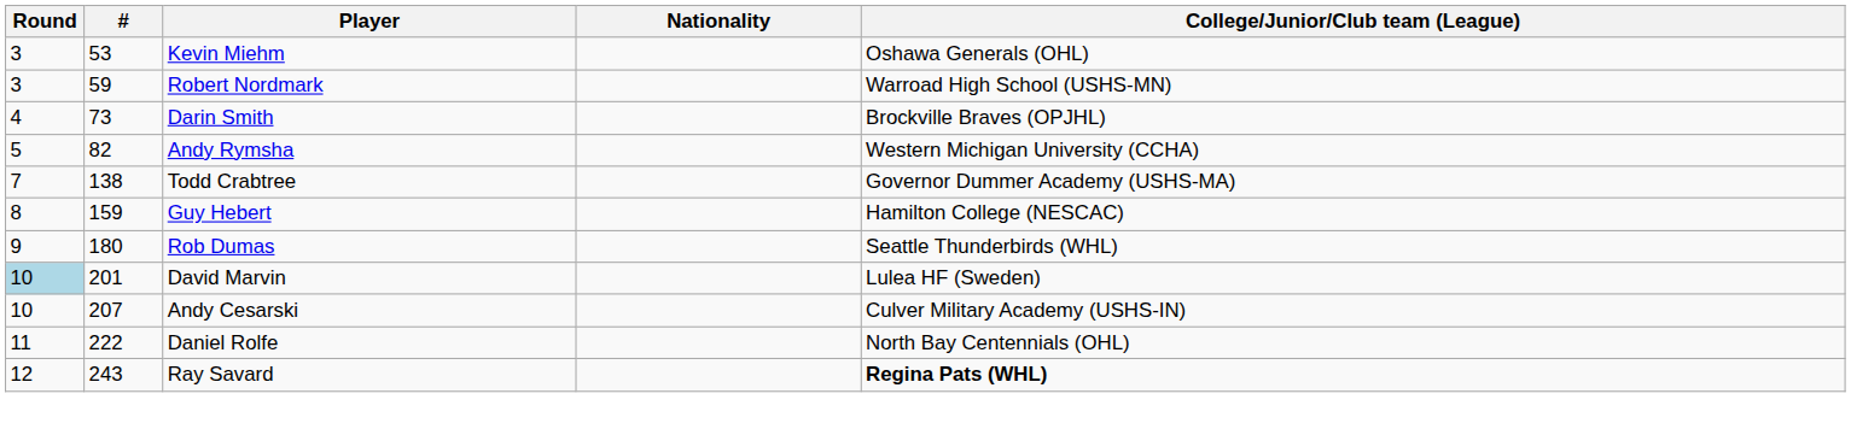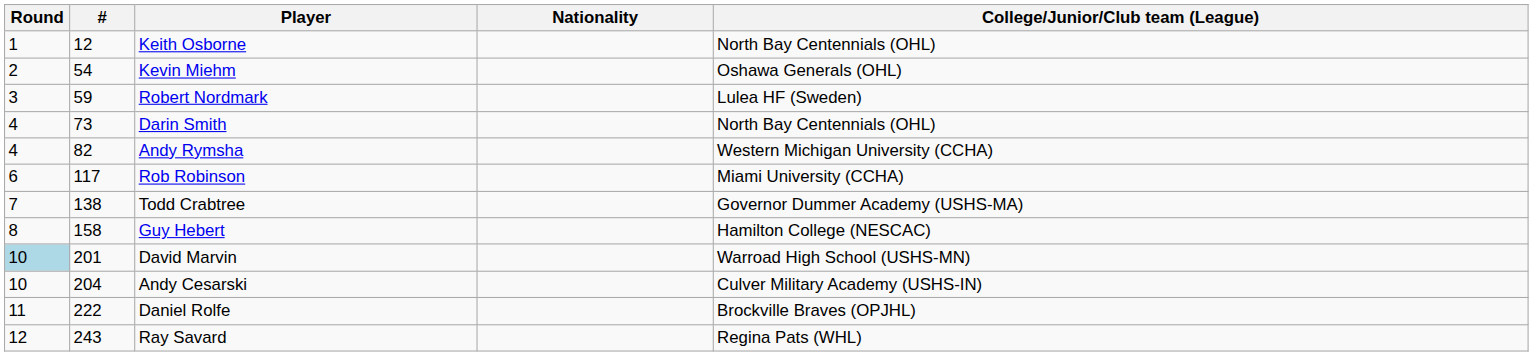+ row: 1 | 12 | Keith Osborne | North Bay Centennials (OHL)
Kevin Miehm | Round: 3 -> 2
Kevin Miehm | #: 53 -> 54
Robert Nordmark | College/Junior/Club team (League): Warroad High School (USHS-MN) -> Lulea HF (Sweden)
Darin Smith | College/Junior/Club team (League): Brockville Braves (OPJHL) -> North Bay Centennials (OHL)
Andy Rymsha | Round: 5 -> 4
+ row: 6 | 117 | Rob Robinson | Miami University (CCHA)
Guy Hebert | #: 159 -> 158
- row: 9 | 180 | Rob Dumas | Seattle Thunderbirds (WHL)
David Marvin | College/Junior/Club team (League): Lulea HF (Sweden) -> Warroad High School (USHS-MN)
Andy Cesarski | #: 207 -> 204
Daniel Rolfe | College/Junior/Club team (League): North Bay Centennials (OHL) -> Brockville Braves (OPJHL)
Ray Savard | College/Junior/Club team (League): bold -> normal
